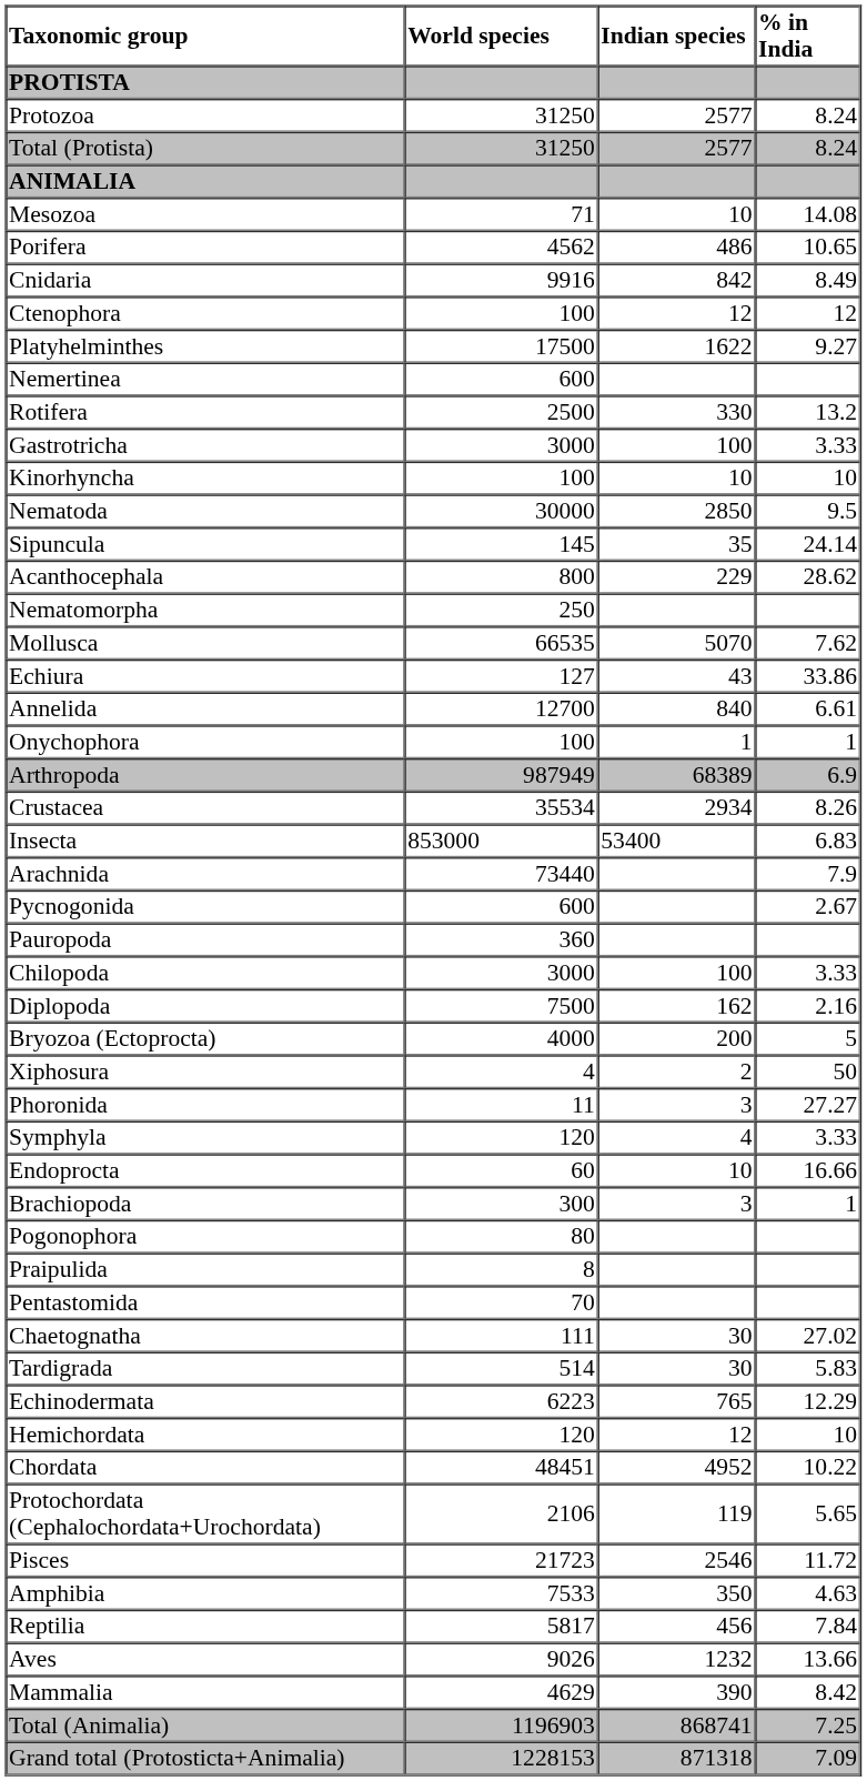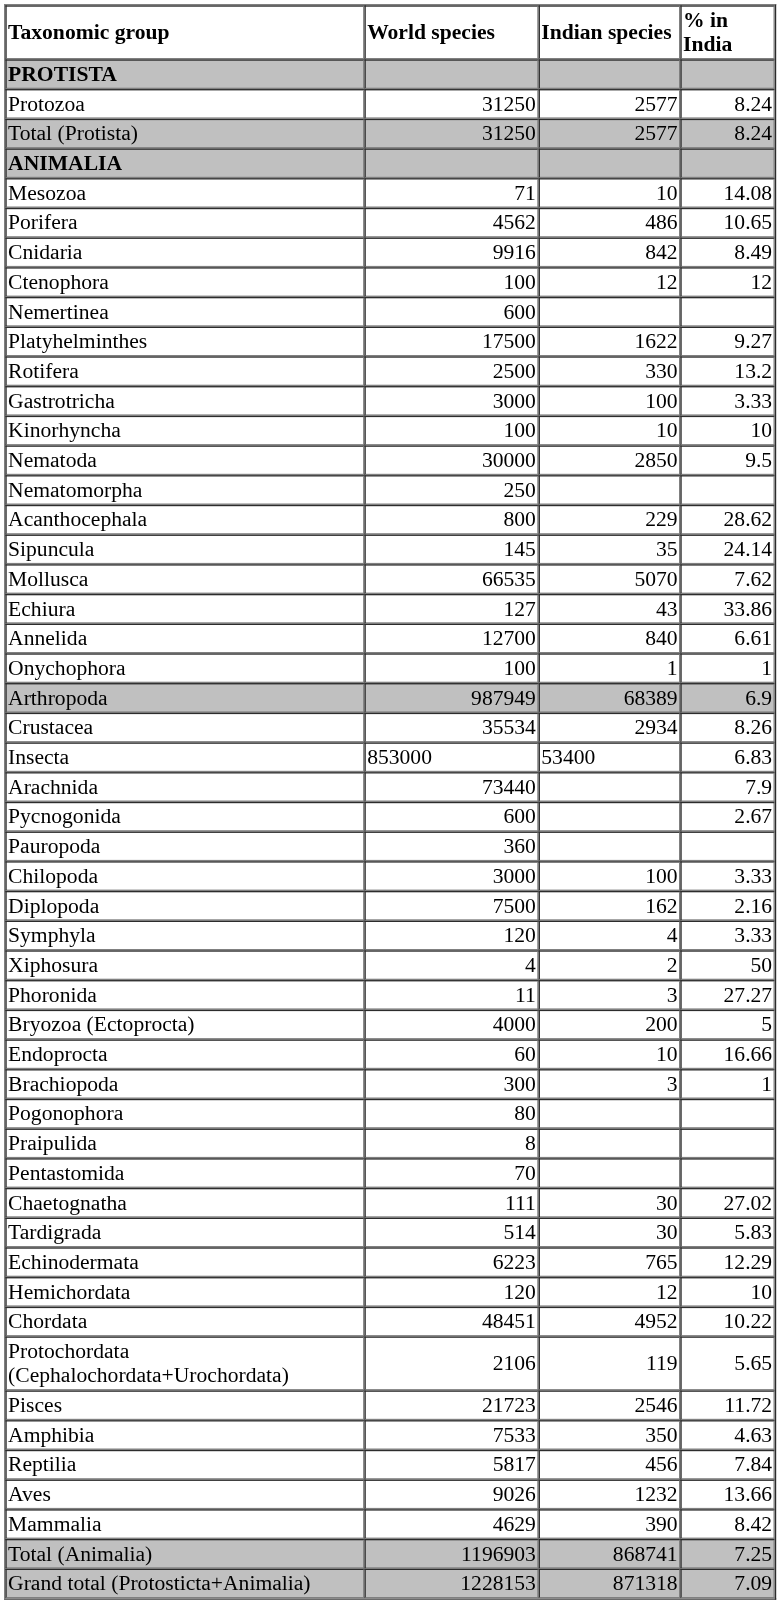rows swapped: Platyhelminthes <-> Nemertinea
rows swapped: Nematomorpha <-> Sipuncula
rows swapped: Symphyla <-> Bryozoa (Ectoprocta)
